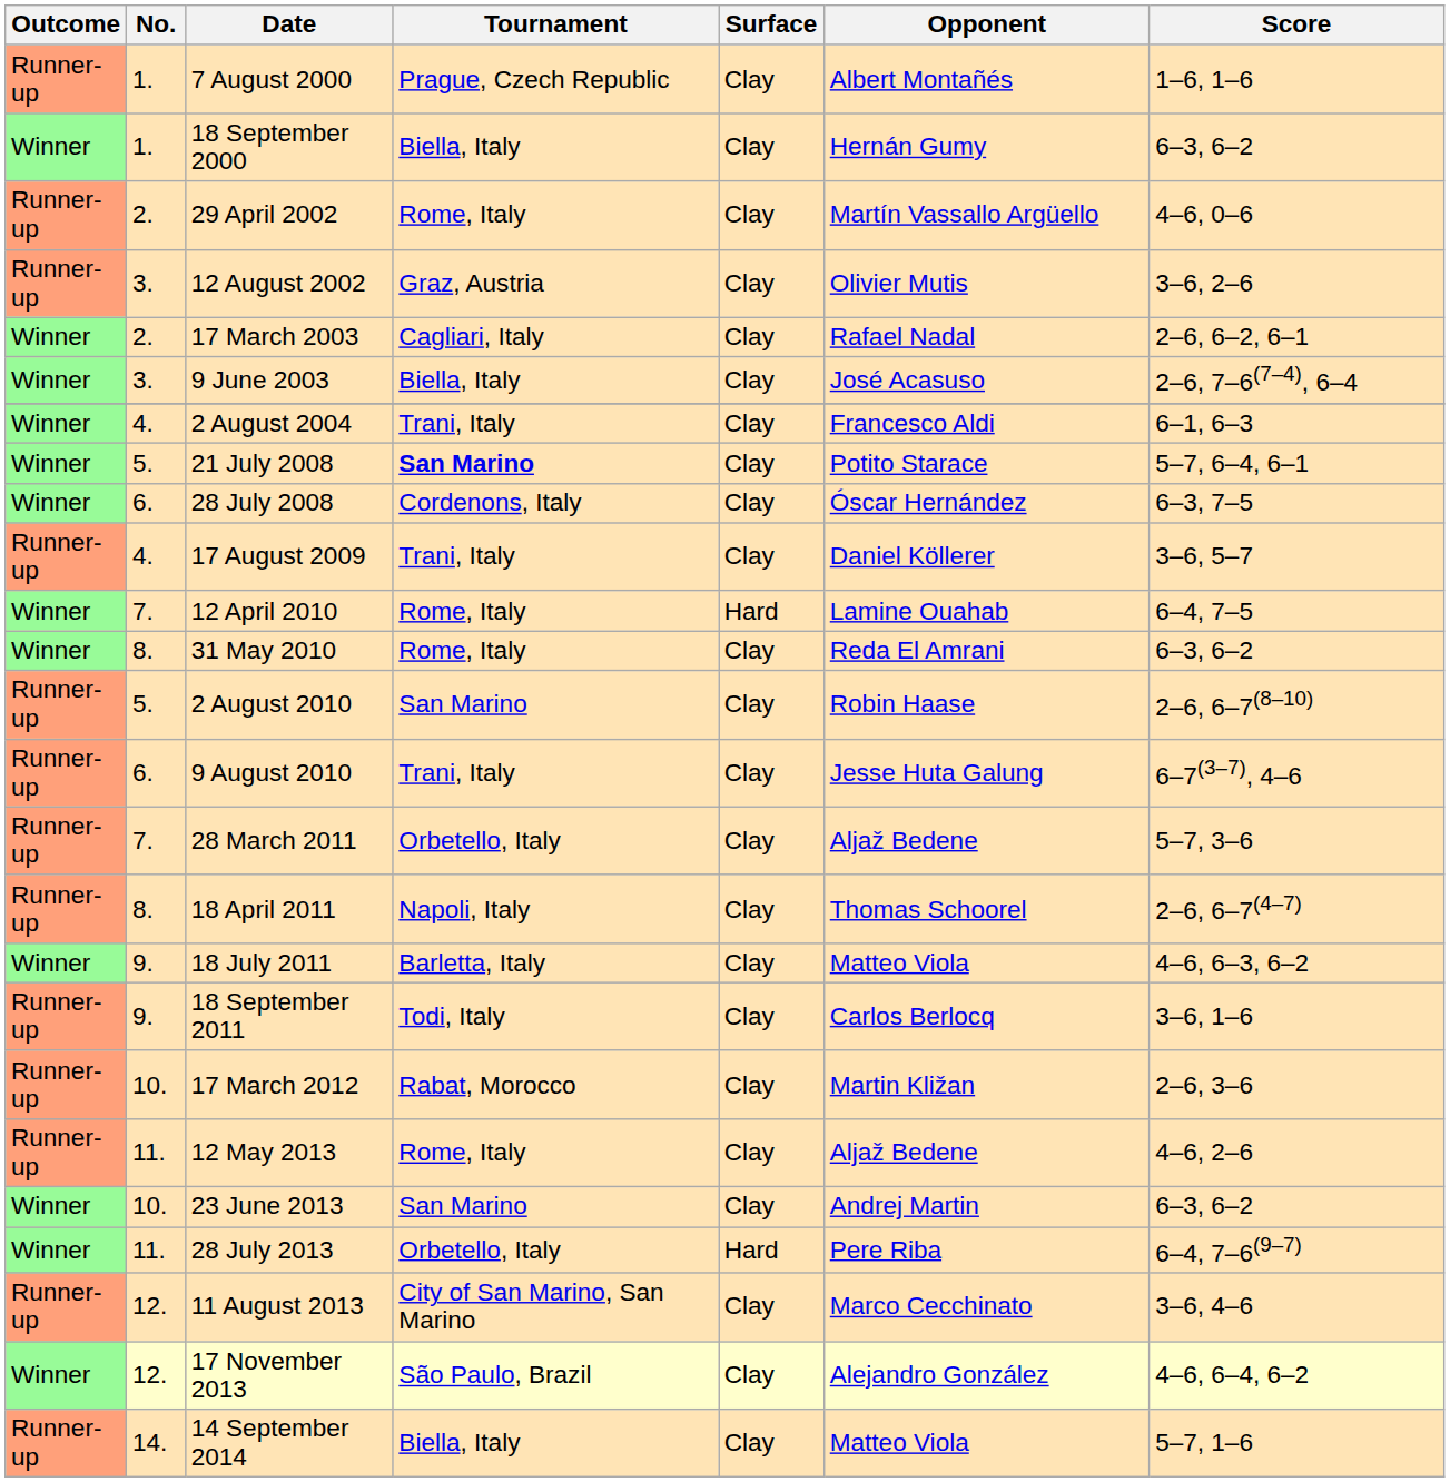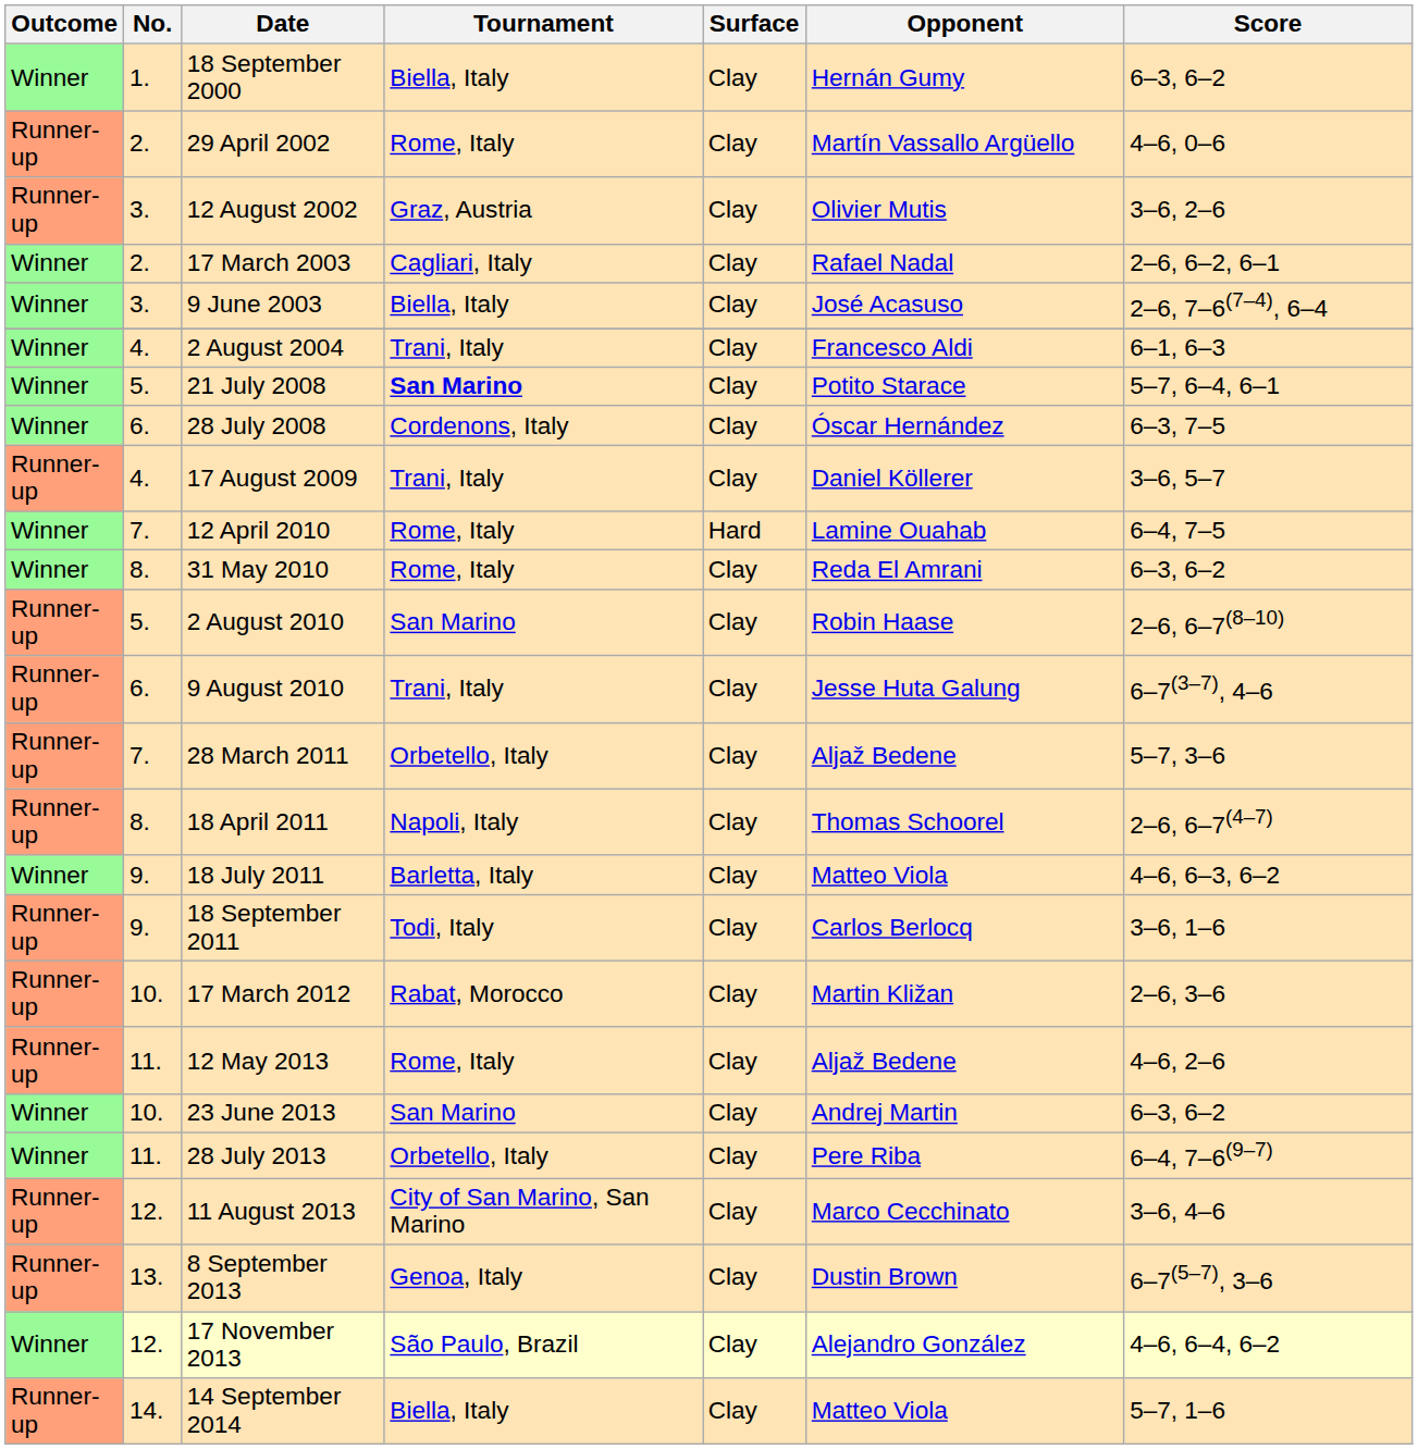- row: Runner-up | 1. | 7 August 2000 | Prague, Czech Republic | Clay | Albert Montañés | 1–6, 1–6
28 July 2013 | Surface: Hard -> Clay
+ row: Runner-up | 13. | 8 September 2013 | Genoa, Italy | Clay | Dustin Brown | 6–7(5–7), 3–6
